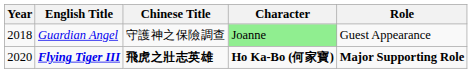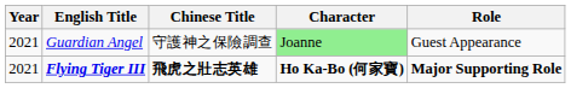Guardian Angel | Year: 2018 -> 2021
Flying Tiger III | Year: 2020 -> 2021
